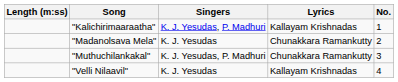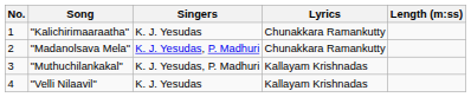columns swapped: No. <-> Length (m:ss)
"Kalichirimaaraatha" | Singers: K. J. Yesudas, P. Madhuri -> K. J. Yesudas
"Kalichirimaaraatha" | Lyrics: Kallayam Krishnadas -> Chunakkara Ramankutty
"Madanolsava Mela" | Singers: K. J. Yesudas -> K. J. Yesudas, P. Madhuri
"Muthuchilankakal" | Lyrics: Chunakkara Ramankutty -> Kallayam Krishnadas
